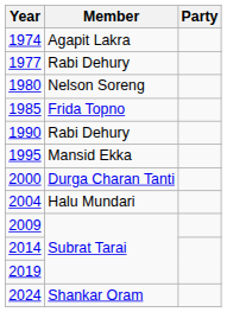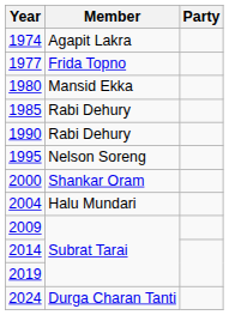1977 | Member: Rabi Dehury -> Frida Topno
1980 | Member: Nelson Soreng -> Mansid Ekka
1985 | Member: Frida Topno -> Rabi Dehury
1995 | Member: Mansid Ekka -> Nelson Soreng
2000 | Member: Durga Charan Tanti -> Shankar Oram
2024 | Member: Shankar Oram -> Durga Charan Tanti
